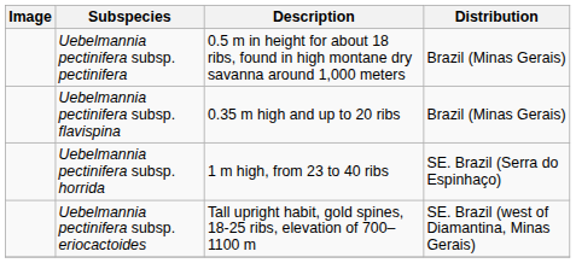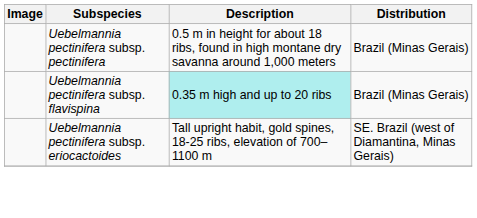Uebelmannia pectinifera subsp. flavispina | Description: no background -> paleturquoise background
- row: Uebelmannia pectinifera subsp. horrida | 1 m high, from 23 to 40 ribs | SE. Brazil (Serra do Espinhaço)
